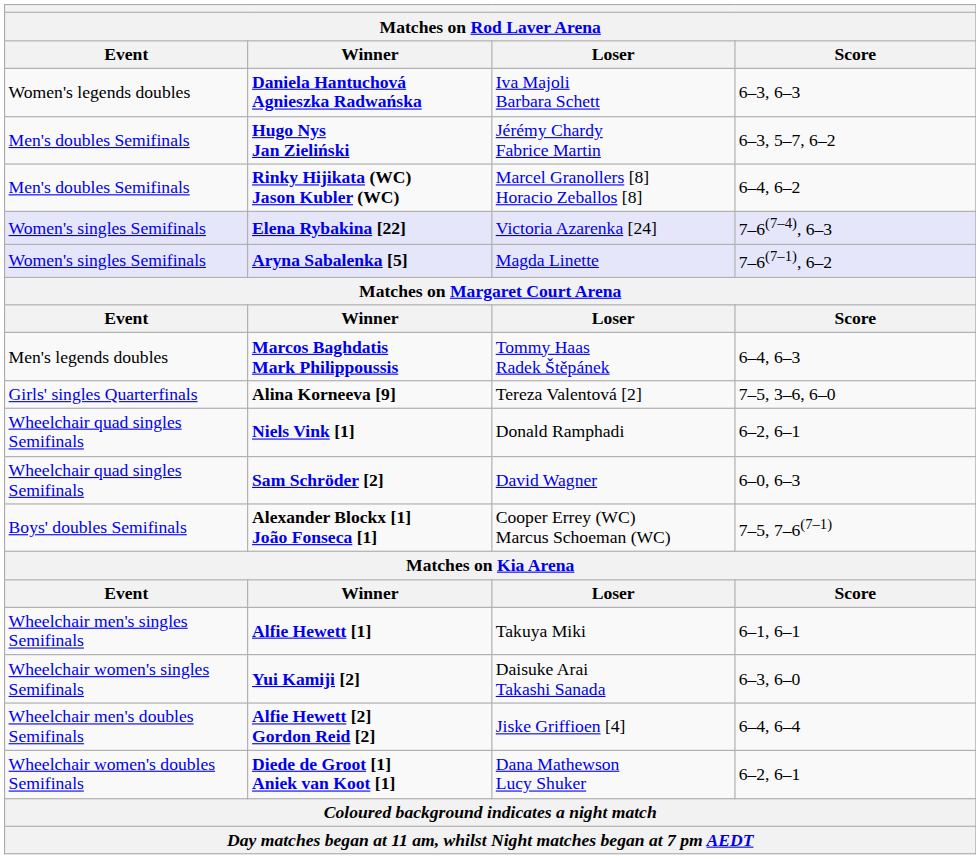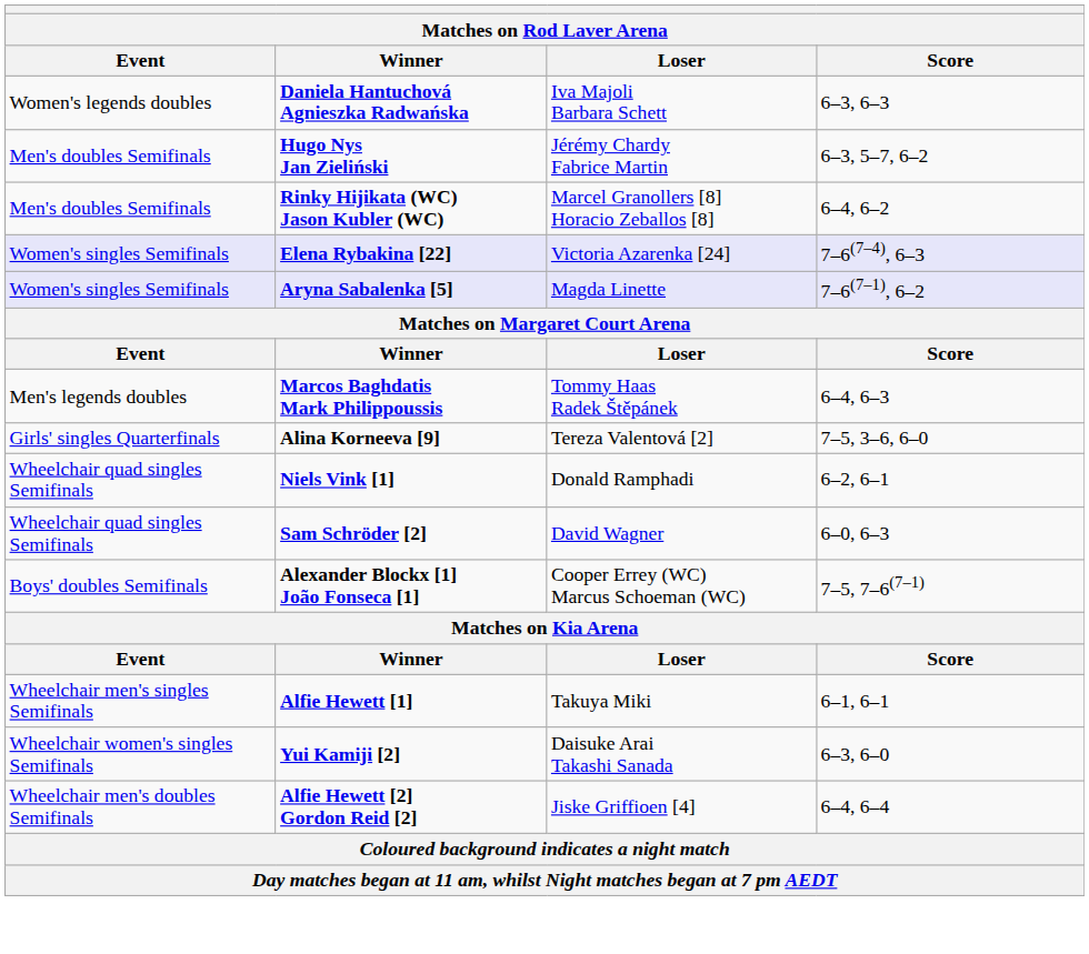- row: Wheelchair women's doubles Semifinals | Diede de Groot [1] Aniek van Koot [1] | Dana Mathewson Lucy Shuker | 6–2, 6–1
